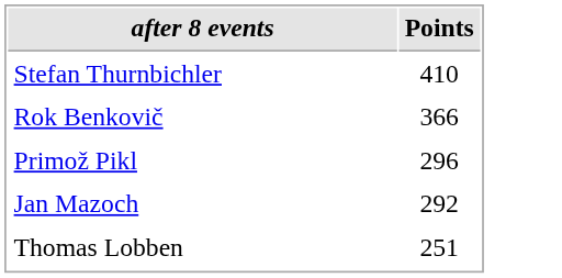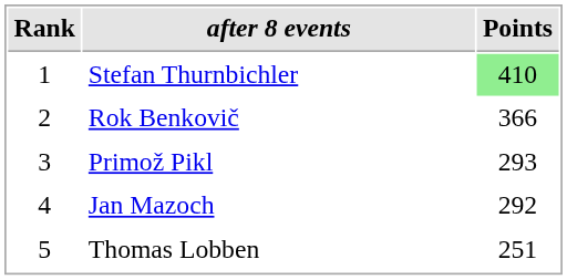+ column: Rank | 1 | 2 | 3 | 4 | 5
Stefan Thurnbichler | Points: no background -> lightgreen background
Primož Pikl | Points: 296 -> 293
